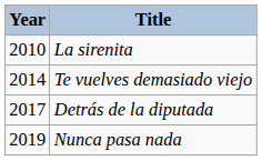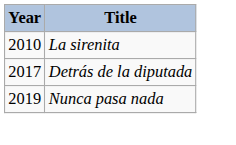- row: 2014 | Te vuelves demasiado viejo
